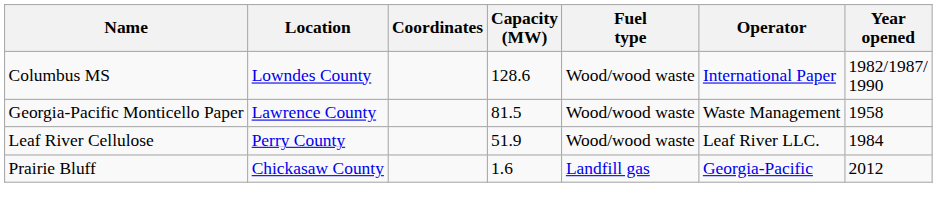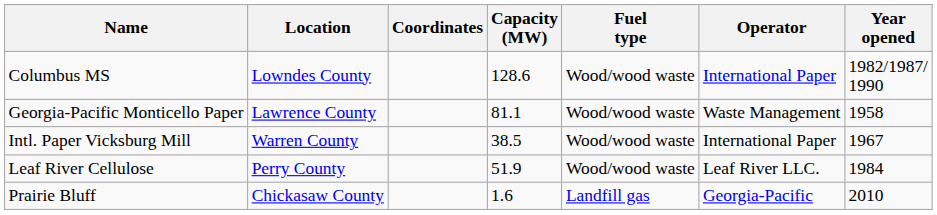Georgia-Pacific Monticello Paper | Capacity (MW): 81.5 -> 81.1
+ row: Intl. Paper Vicksburg Mill | Warren County | 38.5 | Wood/wood waste | International Paper | 1967
Prairie Bluff | Year opened: 2012 -> 2010
